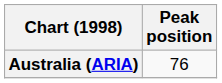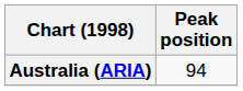Australia (ARIA) | Peak position: 76 -> 94
